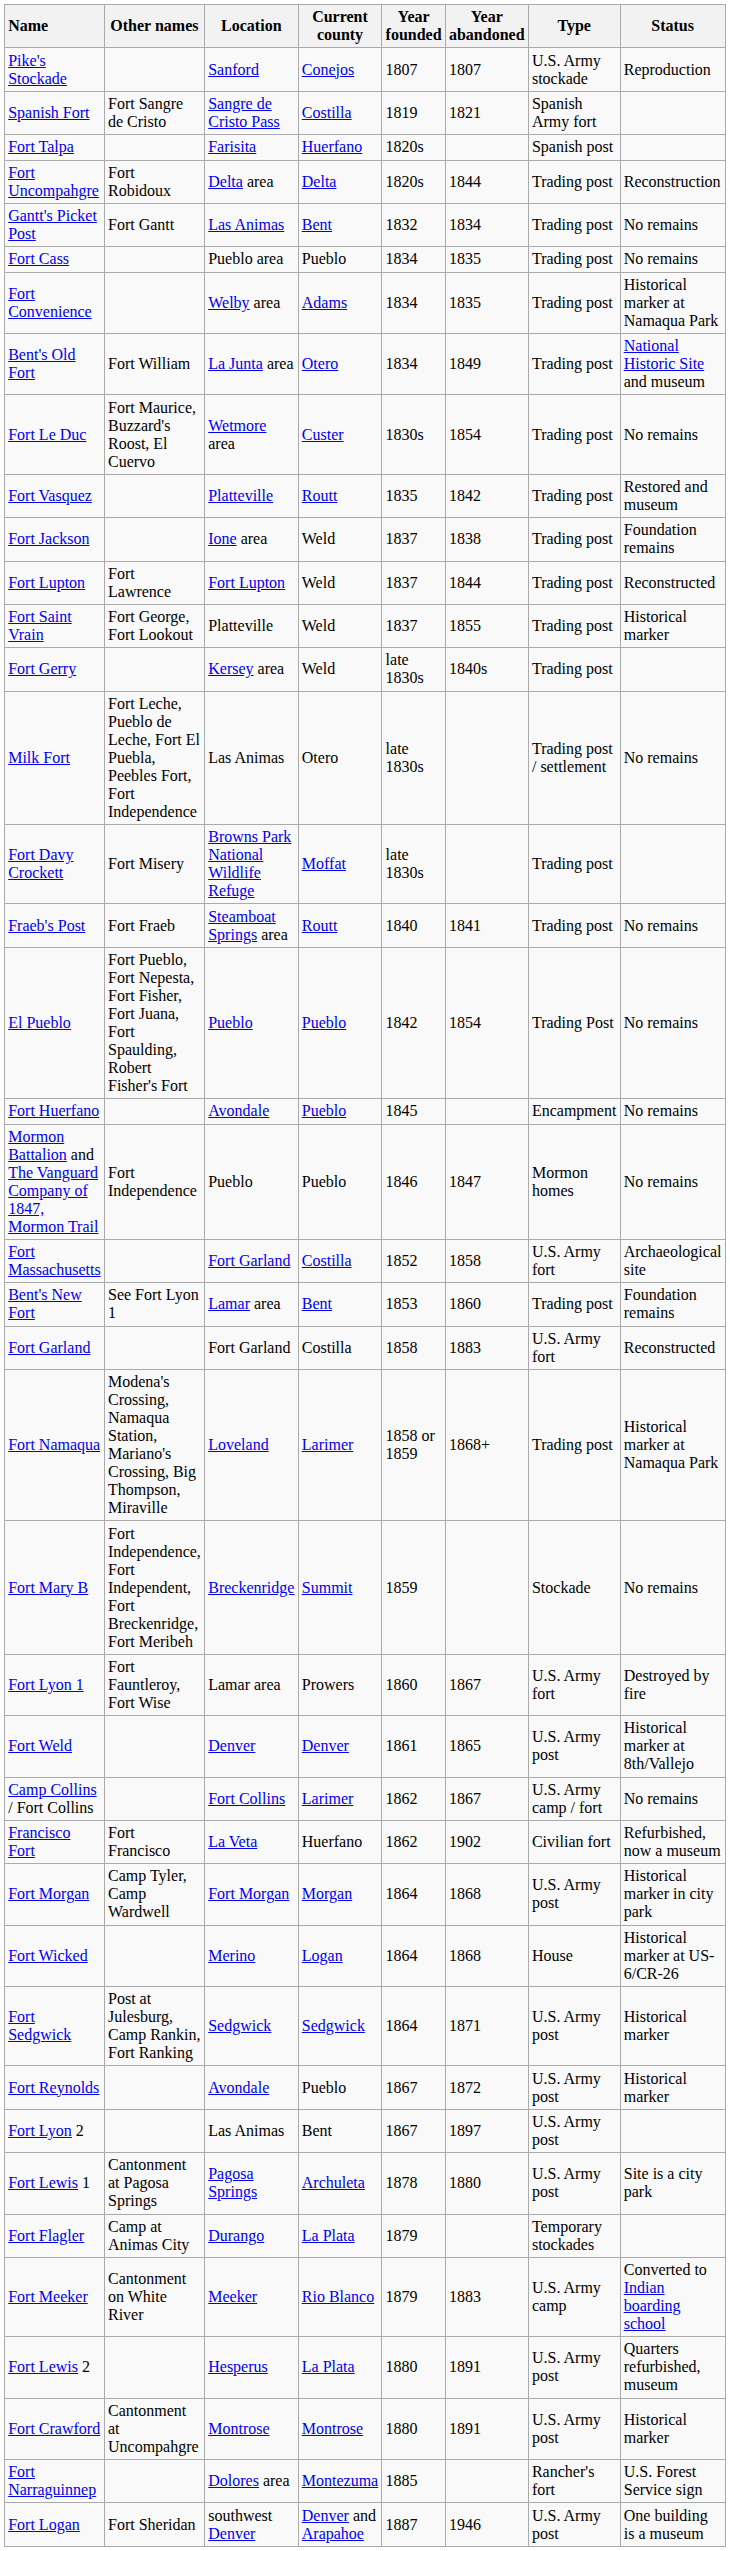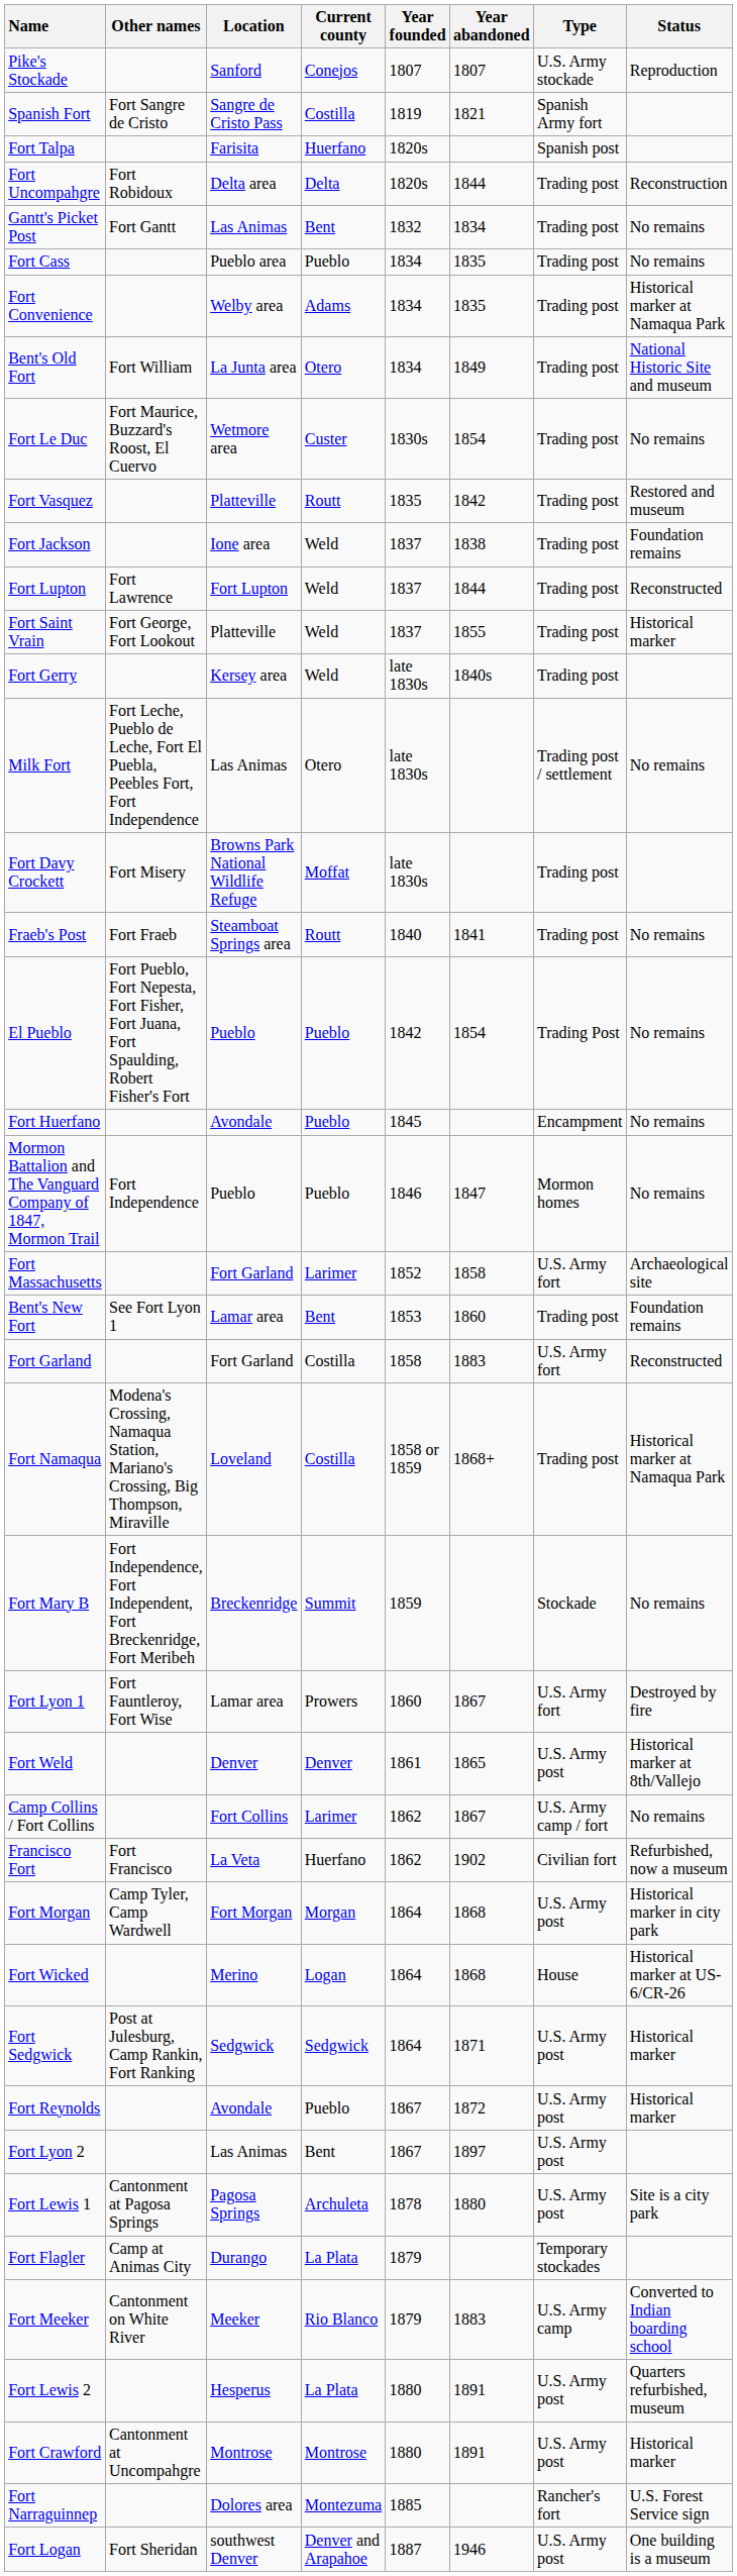Fort Massachusetts | Current county: Costilla -> Larimer
Fort Namaqua | Current county: Larimer -> Costilla
